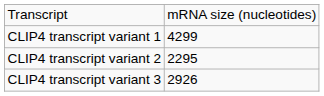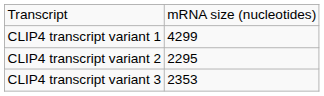CLIP4 transcript variant 3 | column 2: 2926 -> 2353
